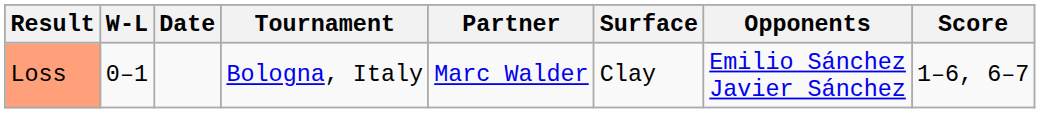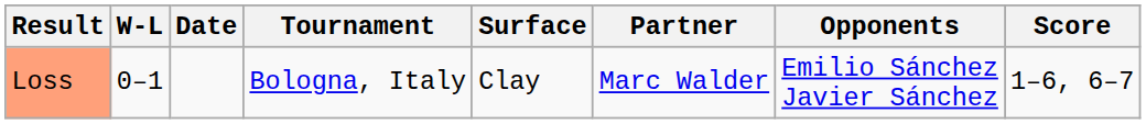columns swapped: Surface <-> Partner
